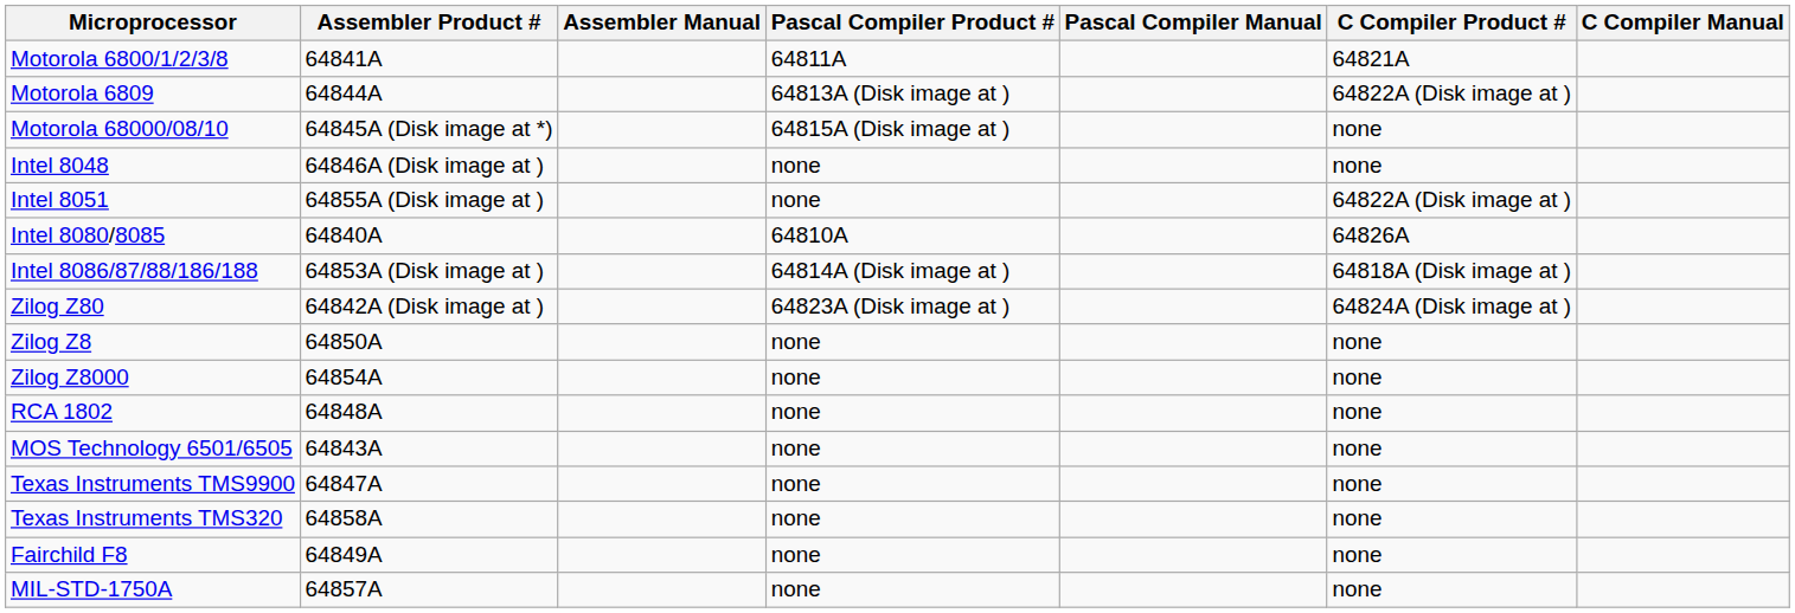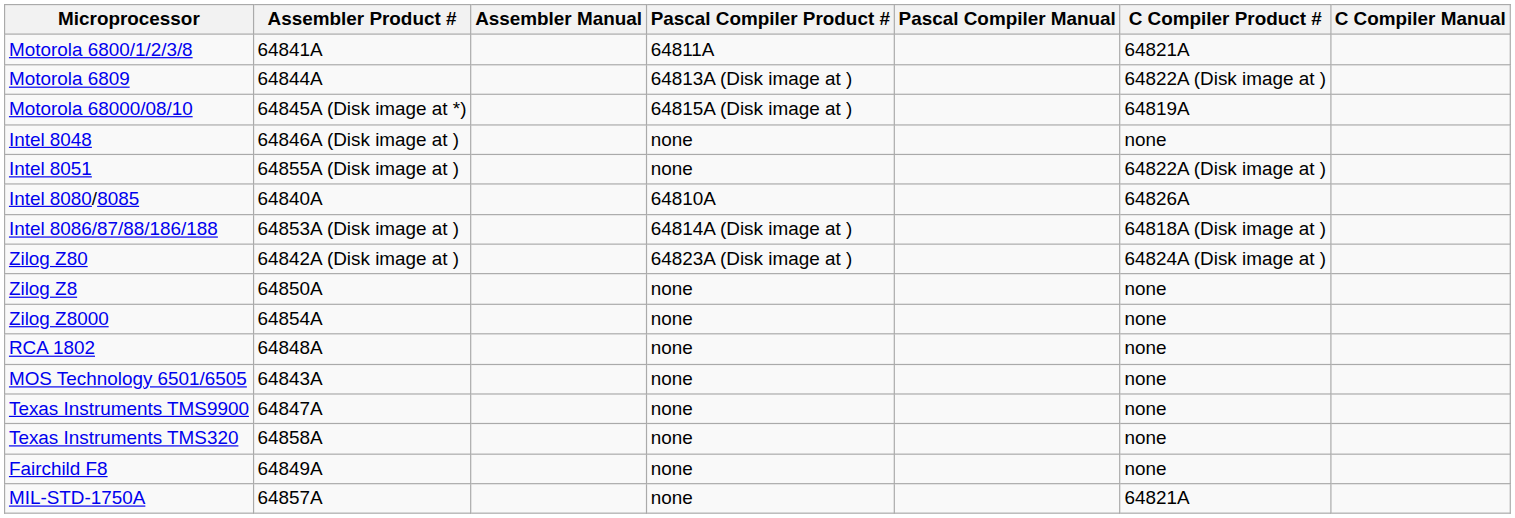Motorola 68000/08/10 | C Compiler Product #: none -> 64819A
MIL-STD-1750A | C Compiler Product #: none -> 64821A
